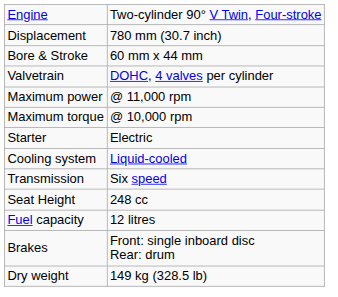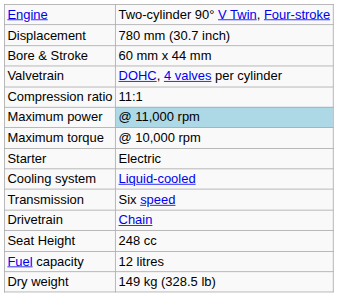+ row: Compression ratio | 11:1
Maximum power | column 2: no background -> lightblue background
+ row: Drivetrain | Chain
- row: Brakes | Front: single inboard disc Rear: drum
